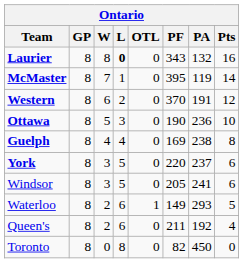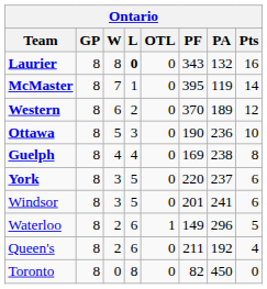Western | PA: 191 -> 189
Windsor | PF: 205 -> 201
Waterloo | PA: 293 -> 296
